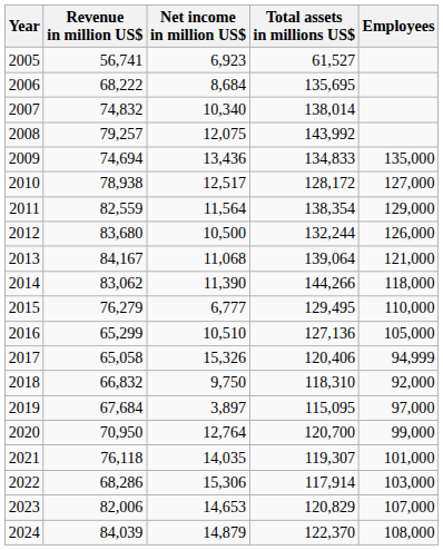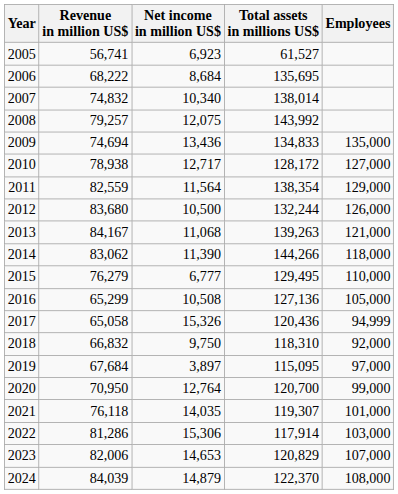2010 | Net income in million US$: 12,517 -> 12,717
2013 | Total assets in millions US$: 139,064 -> 139,263
2016 | Net income in million US$: 10,510 -> 10,508
2017 | Total assets in millions US$: 120,406 -> 120,436
2022 | Revenue in million US$: 68,286 -> 81,286
